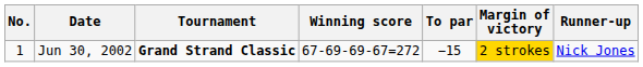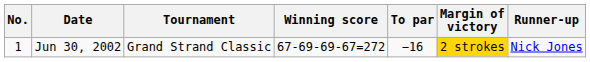Jun 30, 2002 | Tournament: bold -> normal
Jun 30, 2002 | To par: −15 -> −16
